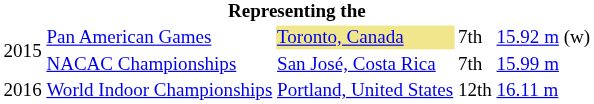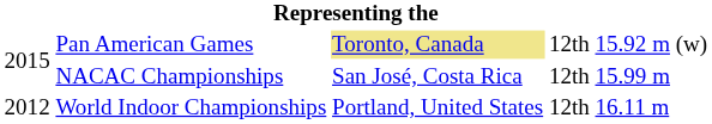Pan American Games | column 4: 7th -> 12th
NACAC Championships | column 4: 7th -> 12th
World Indoor Championships | column 1: 2016 -> 2012
